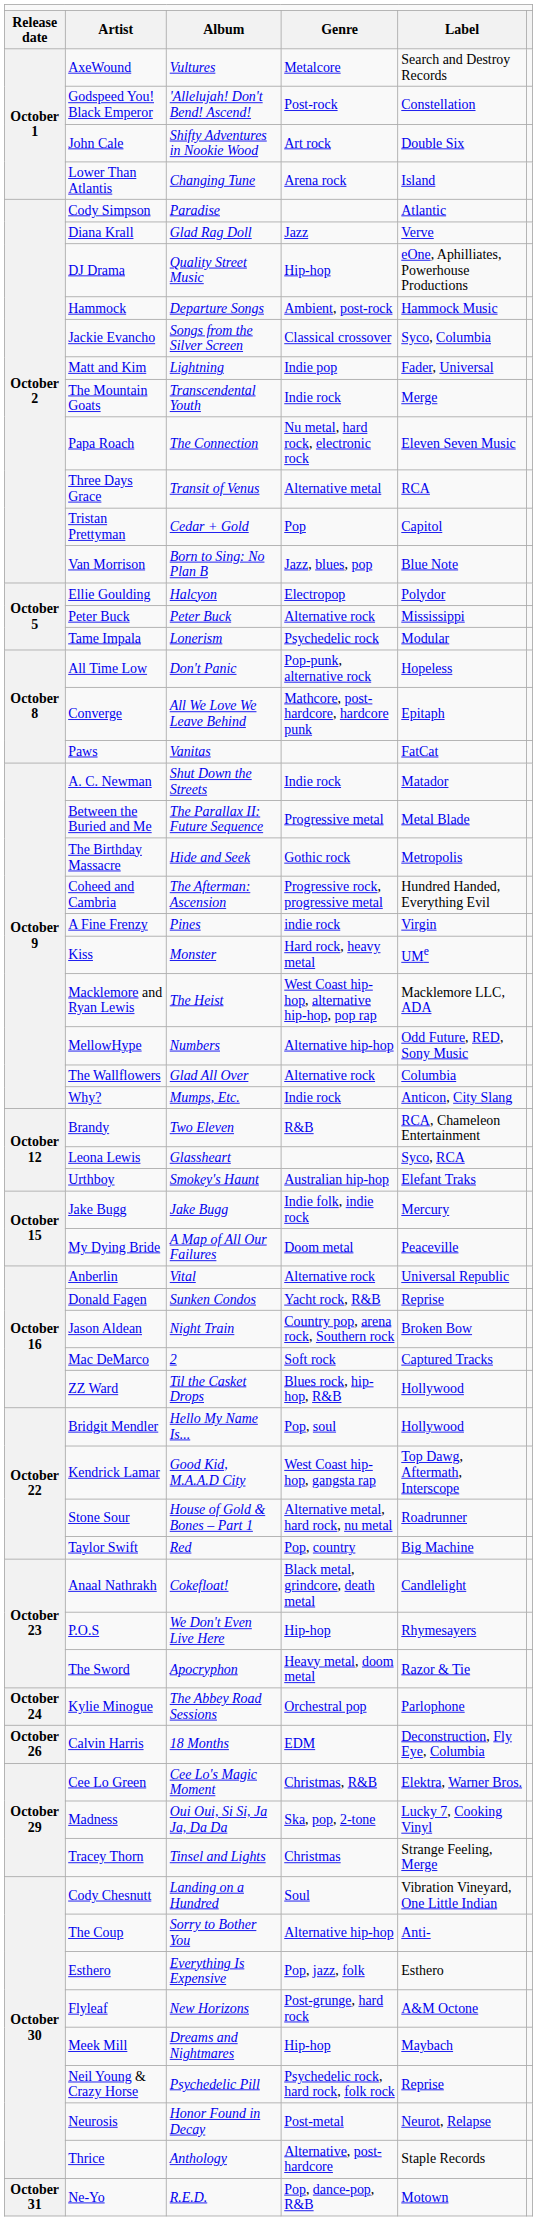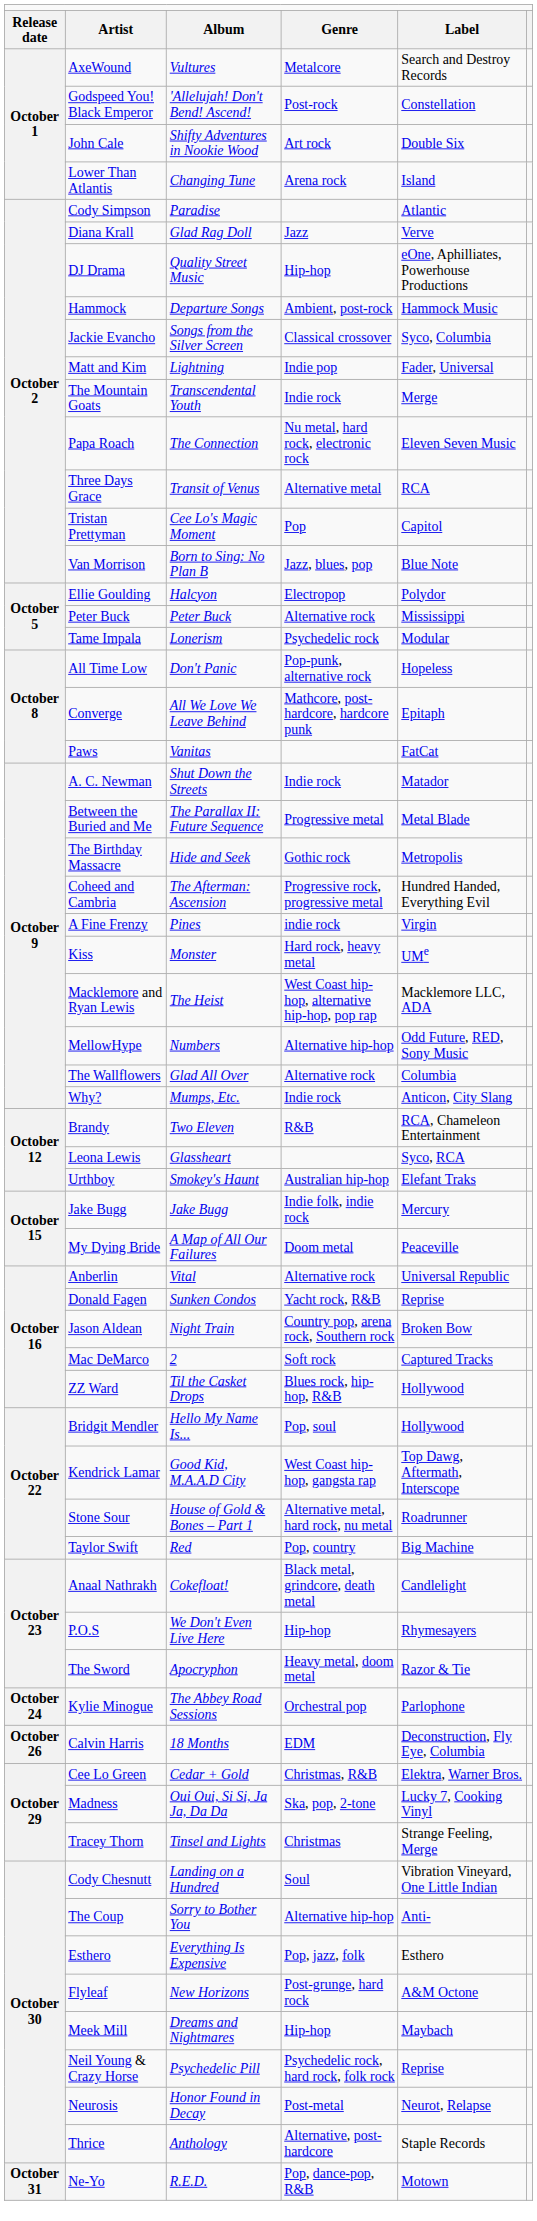Tristan Prettyman | column 3: Cedar + Gold -> Cee Lo's Magic Moment
Cee Lo Green | column 3: Cee Lo's Magic Moment -> Cedar + Gold
